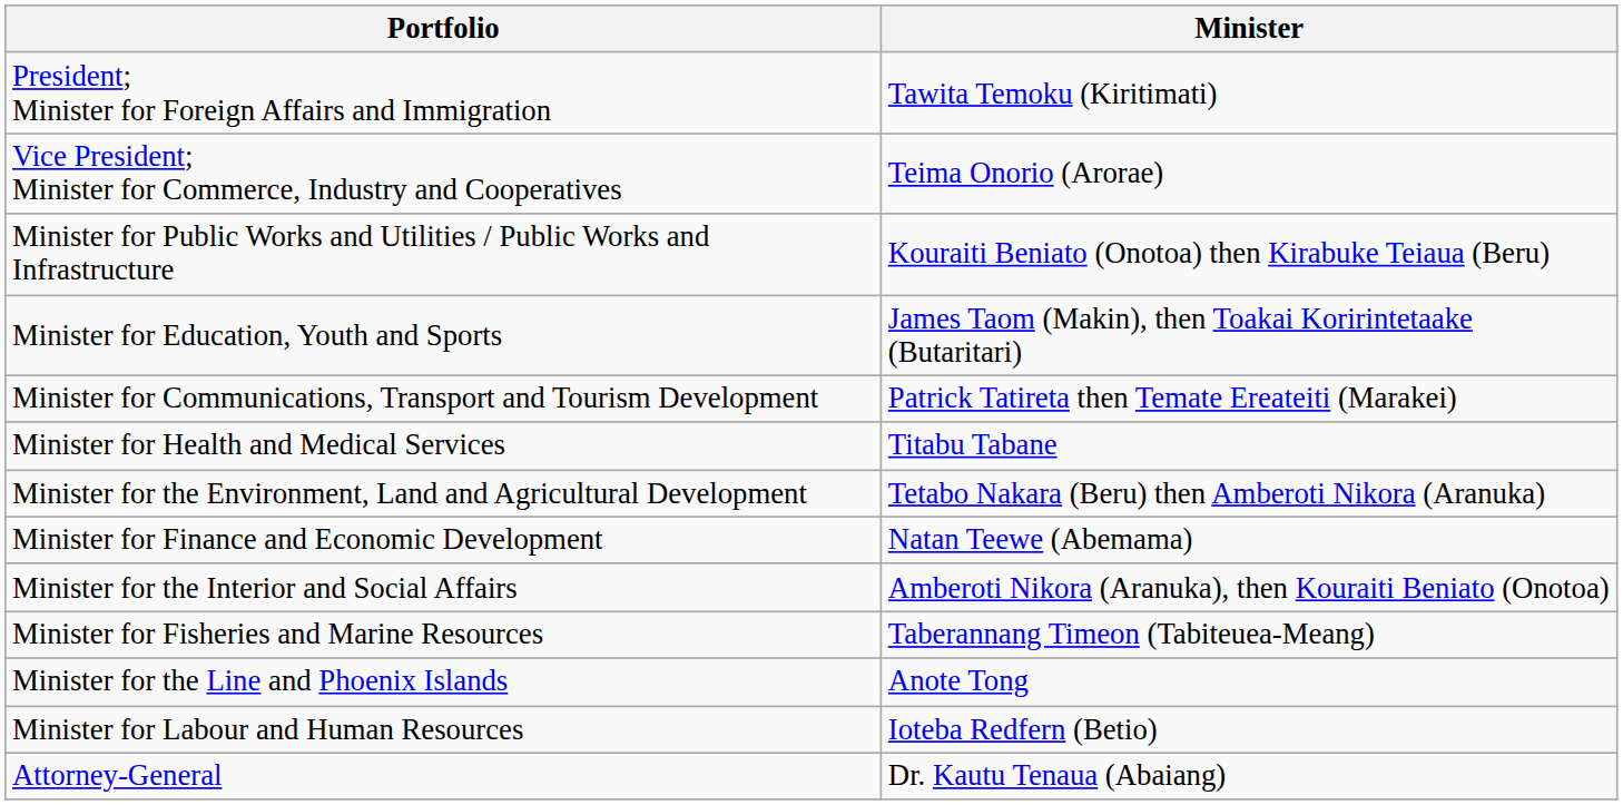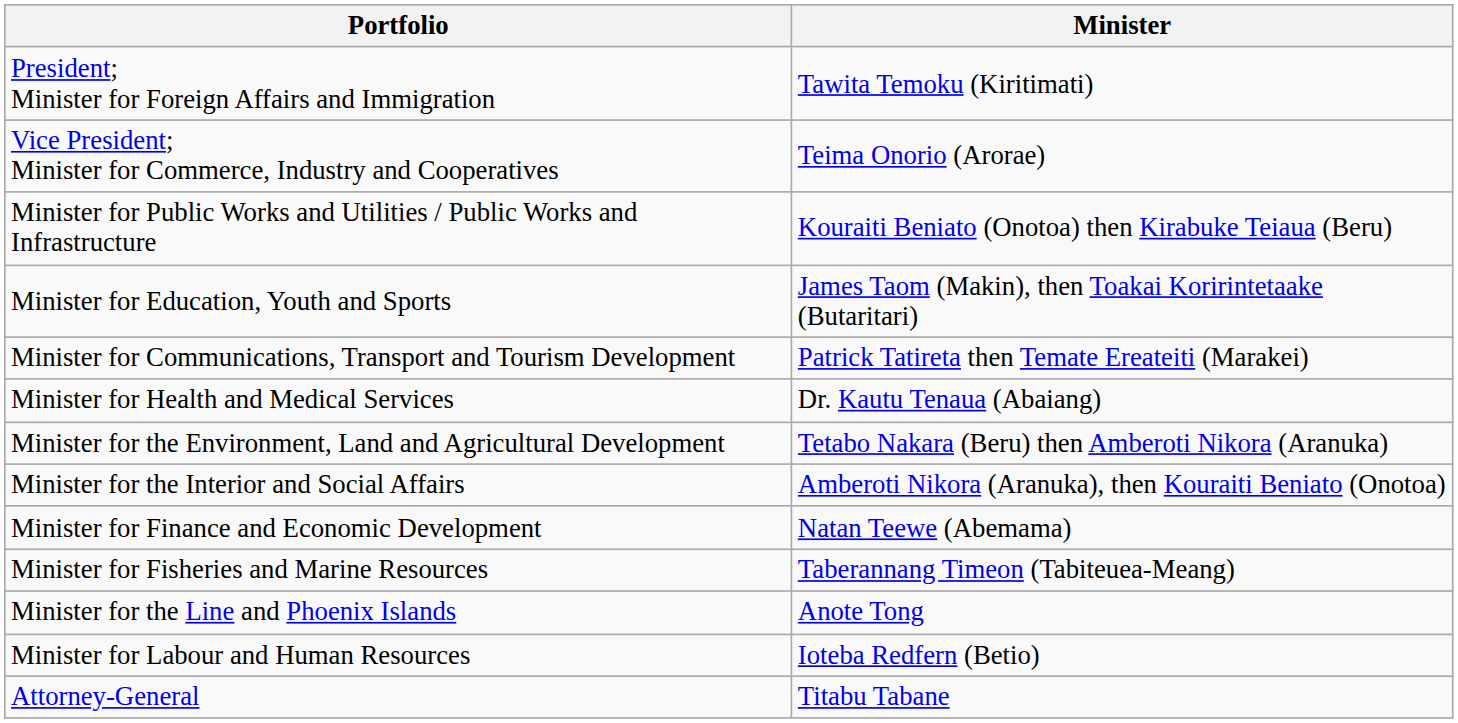Minister for Health and Medical Services | Minister: Titabu Tabane -> Dr. Kautu Tenaua (Abaiang)
rows swapped: Minister for the Interior and Social Affairs <-> Minister for Finance and Economic Development
Attorney-General | Minister: Dr. Kautu Tenaua (Abaiang) -> Titabu Tabane
